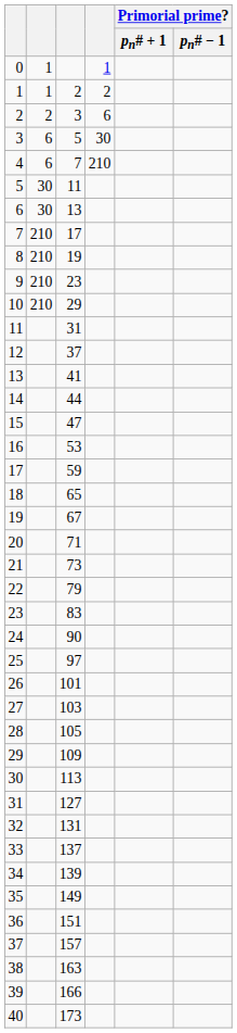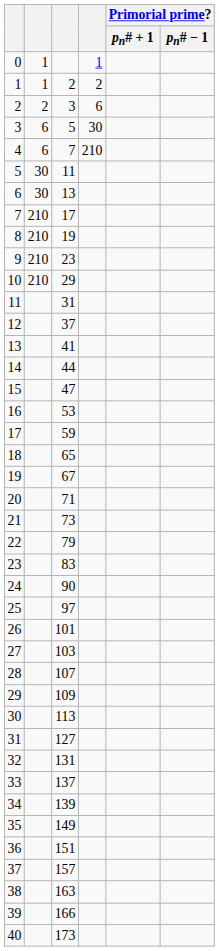28 | column 3: 105 -> 107
